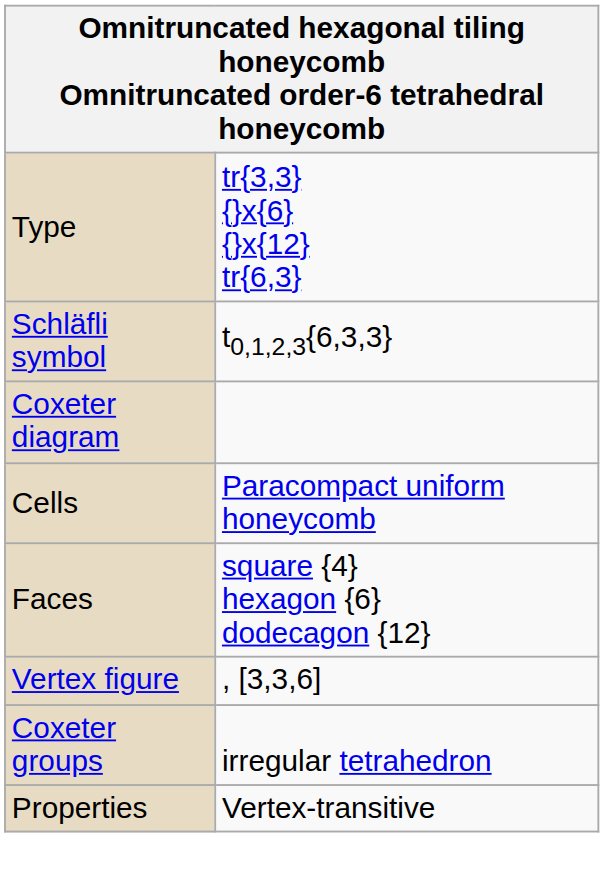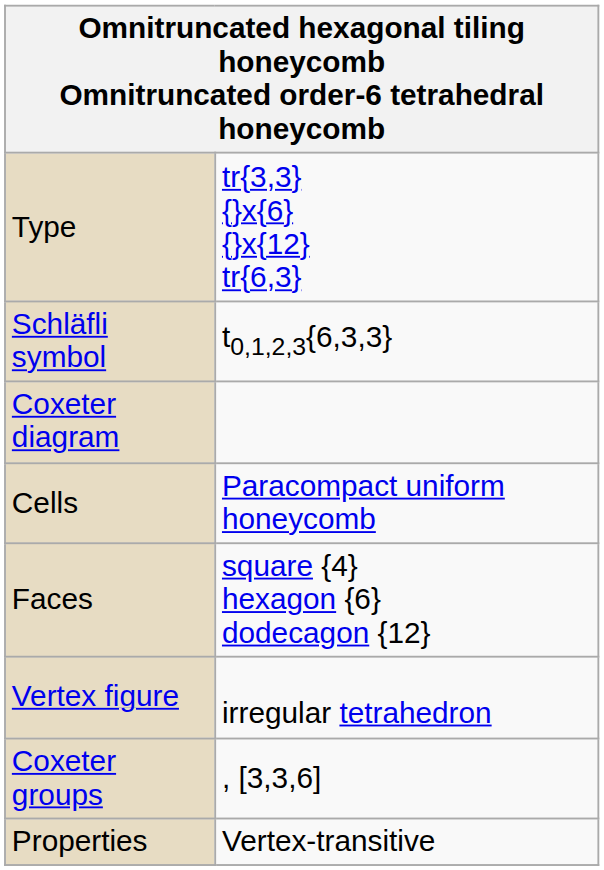Vertex figure | column 2: , [3,3,6] -> irregular tetrahedron
Coxeter groups | column 2: irregular tetrahedron -> , [3,3,6]
